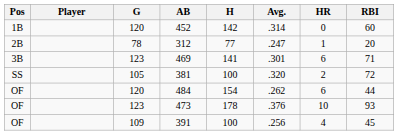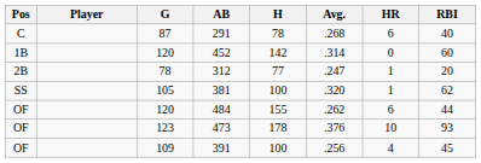+ row: C | 87 | 291 | 78 | .268 | 6 | 40
- row: 3B | 123 | 469 | 141 | .301 | 6 | 71
381 | HR: 2 -> 1
381 | RBI: 72 -> 62
484 | H: 154 -> 155
